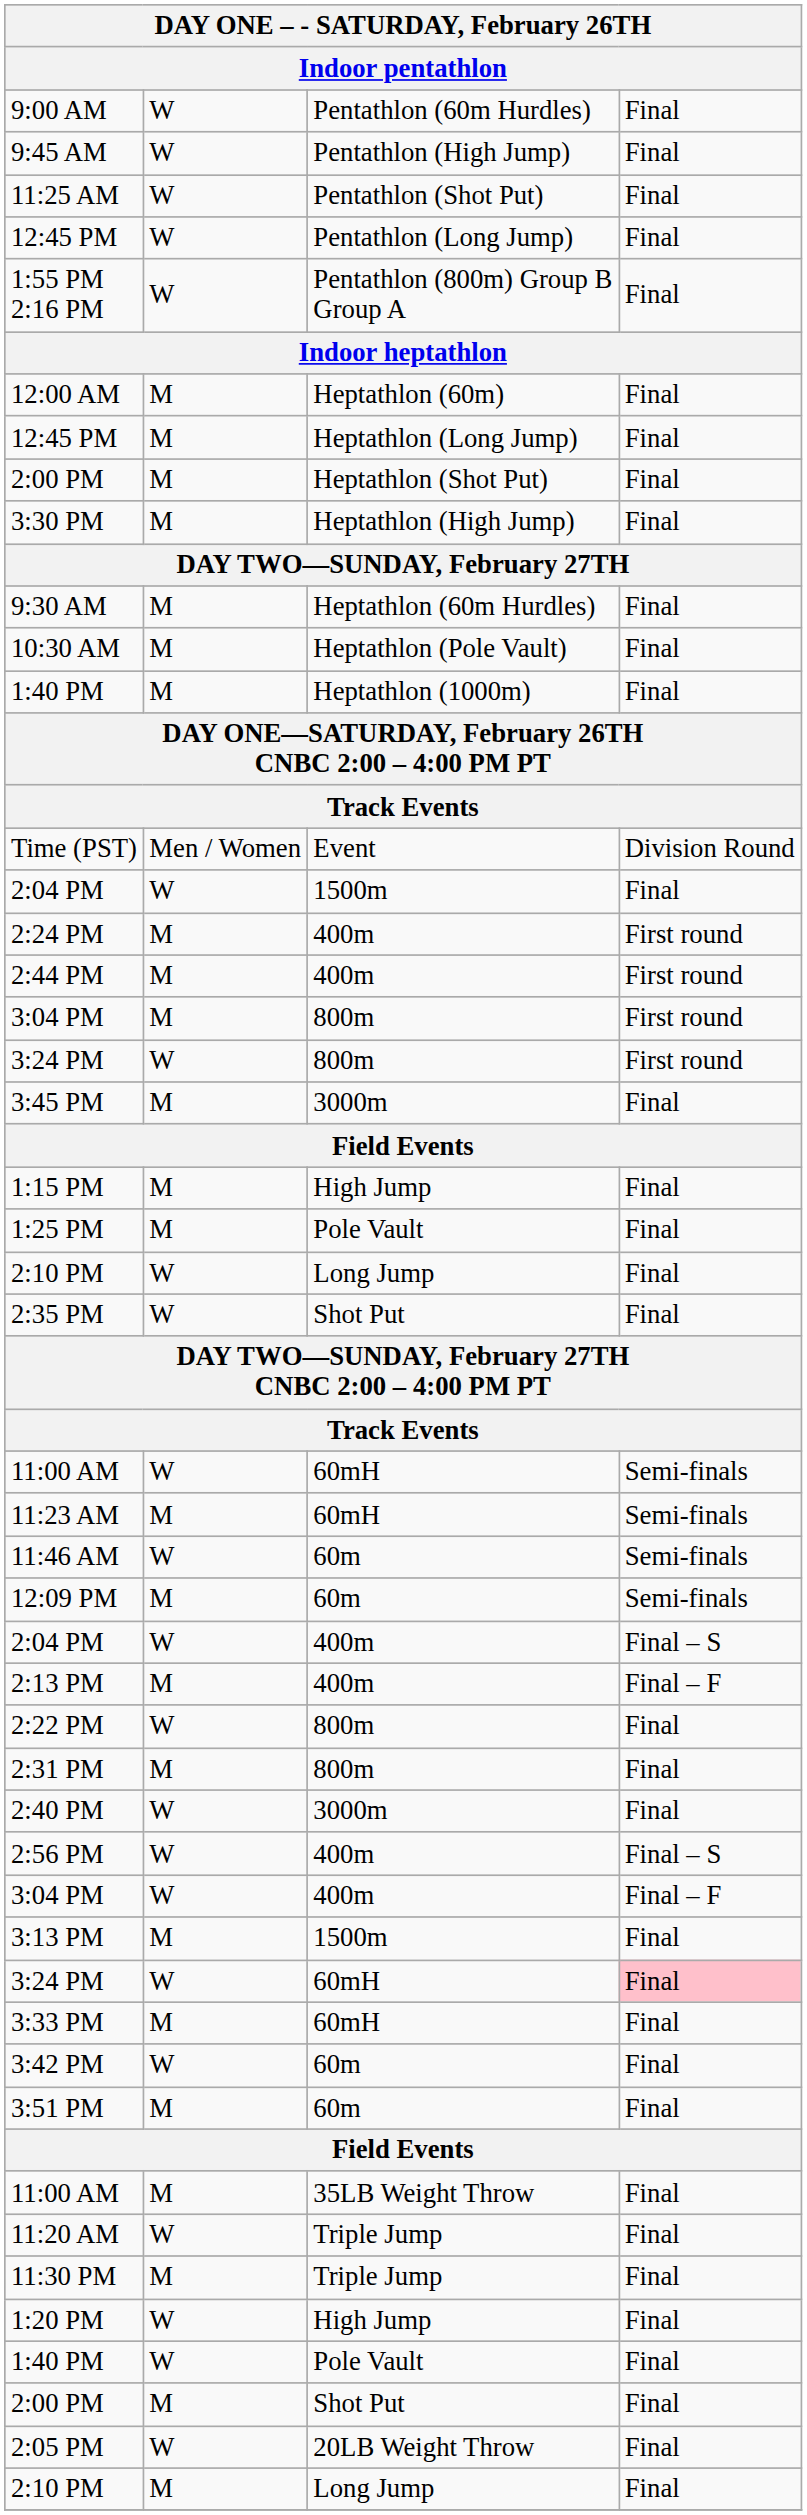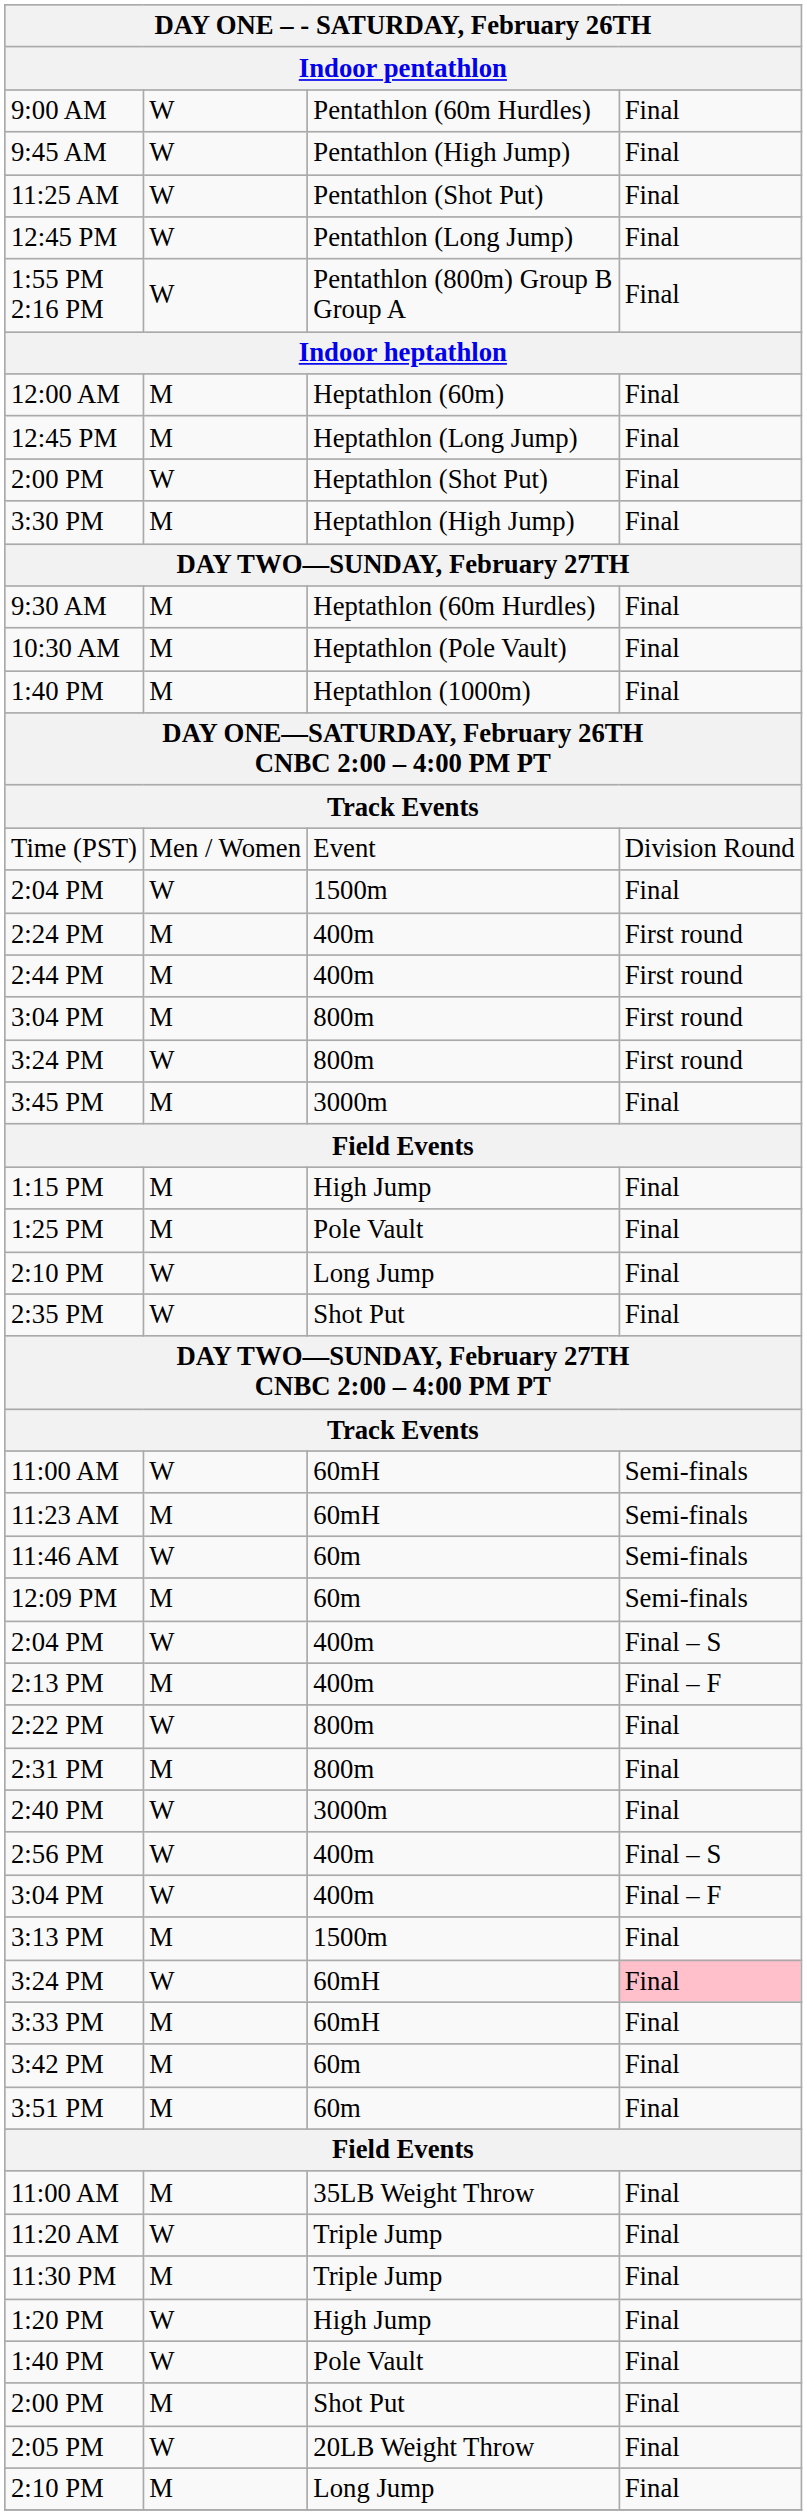2:00 PM / Heptathlon (Shot Put) | column 2: M -> W
3:42 PM | column 2: W -> M
